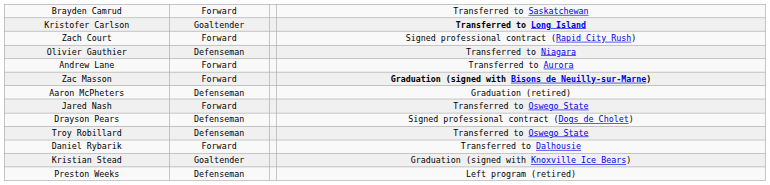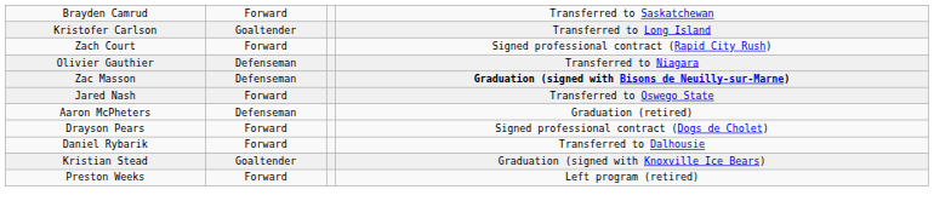Kristofer Carlson | column 4: bold -> normal
- row: Andrew Lane | Forward | Transferred to Aurora
Zac Masson | column 2: Forward -> Defenseman
rows swapped: Aaron McPheters <-> Jared Nash
Drayson Pears | column 2: Defenseman -> Forward
- row: Troy Robillard | Defenseman | Transferred to Oswego State
Preston Weeks | column 2: Defenseman -> Forward
